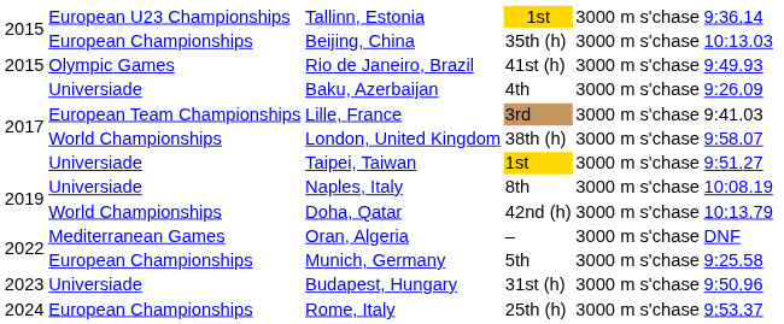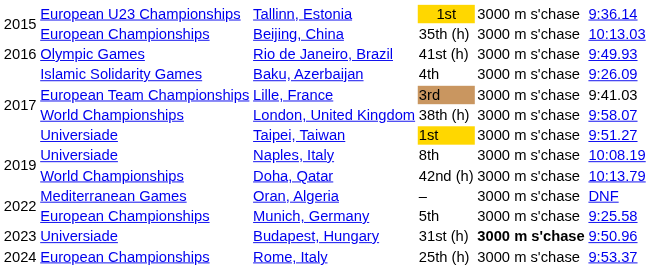Rio de Janeiro, Brazil | column 1: 2015 -> 2016
Baku, Azerbaijan | column 2: Universiade -> Islamic Solidarity Games
Budapest, Hungary | column 5: normal -> bold
